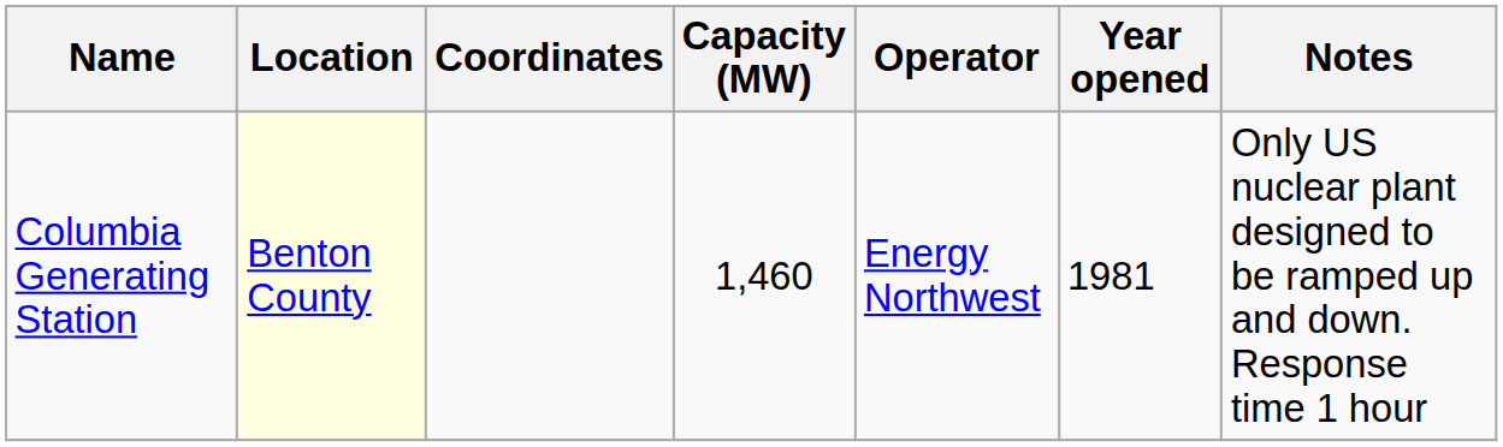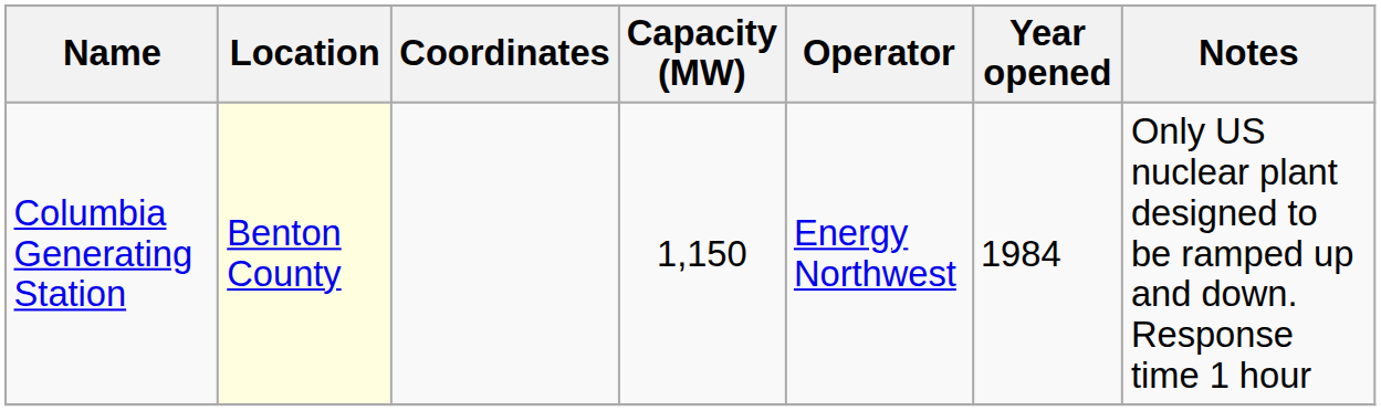Columbia Generating Station | Capacity (MW): 1,460 -> 1,150
Columbia Generating Station | Year opened: 1981 -> 1984
